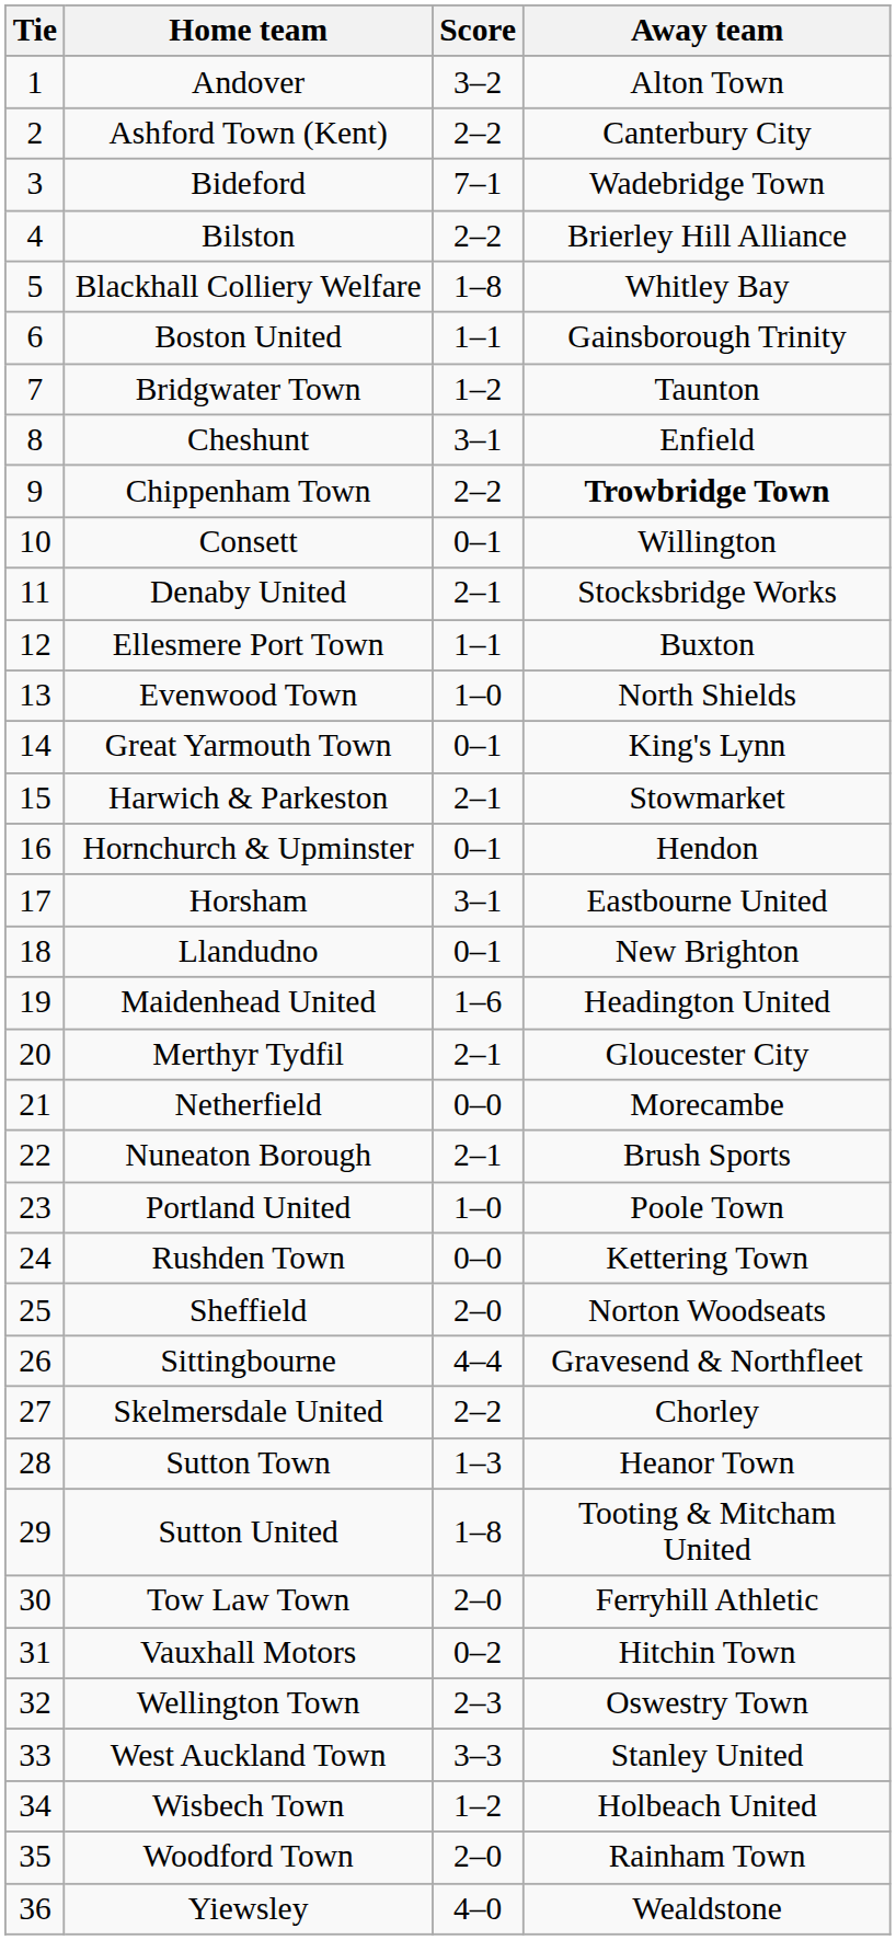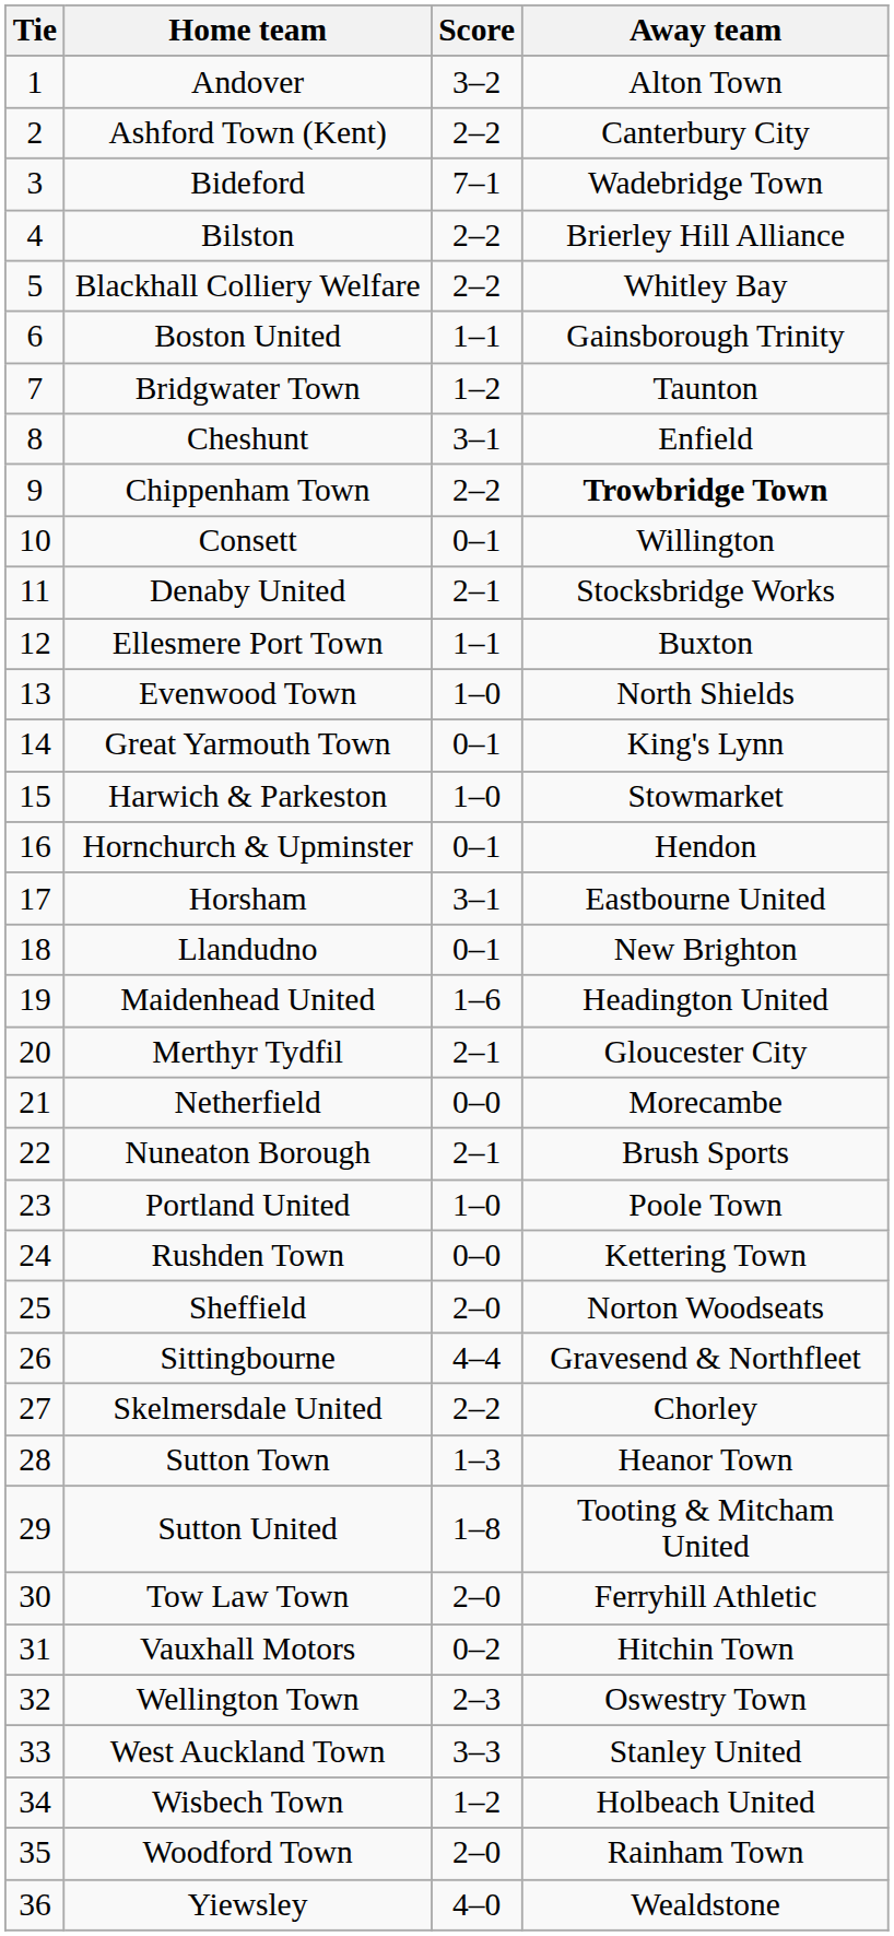Blackhall Colliery Welfare | Score: 1–8 -> 2–2
Harwich & Parkeston | Score: 2–1 -> 1–0
